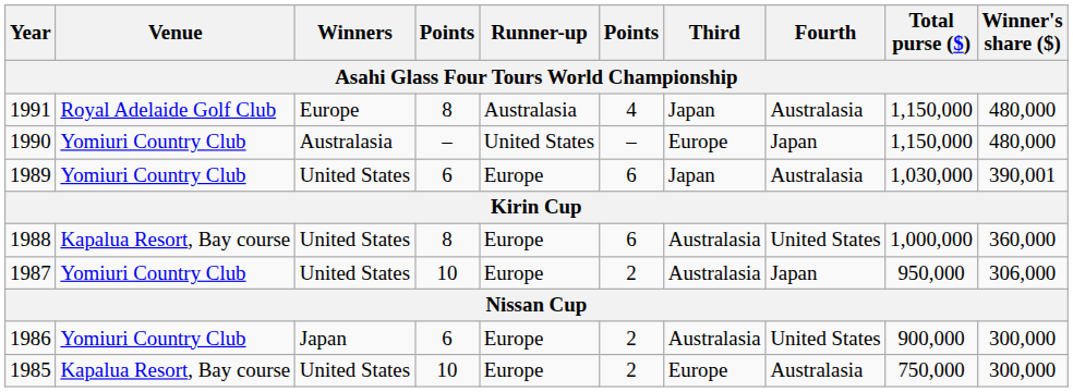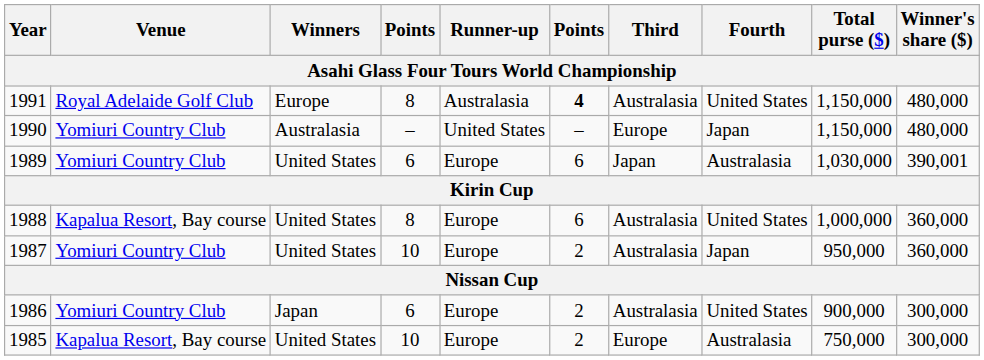1991 | column 6: normal -> bold
1991 | Third: Japan -> Australasia
1991 | Fourth: Australasia -> United States
1987 | Winner's share ($): 306,000 -> 360,000
